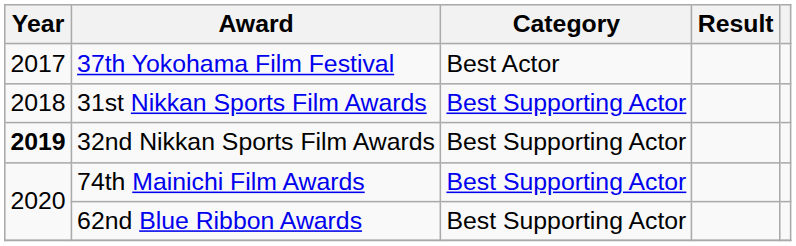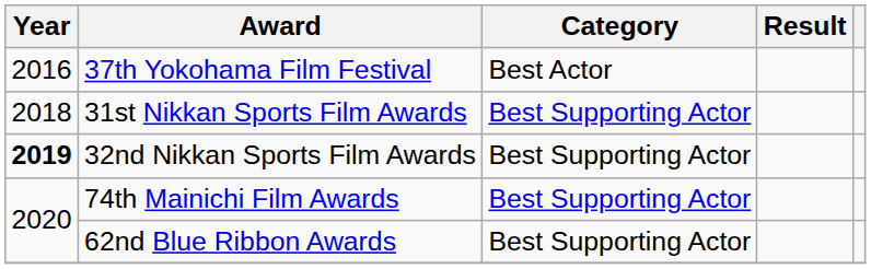37th Yokohama Film Festival | Year: 2017 -> 2016
